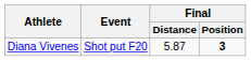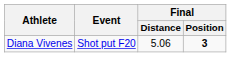Diana Vivenes | Final / Distance: 5.87 -> 5.06
